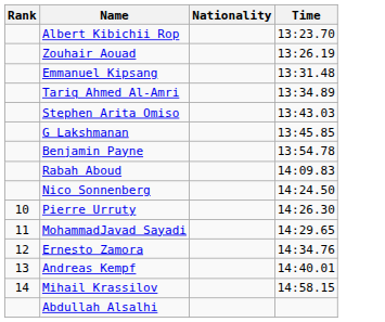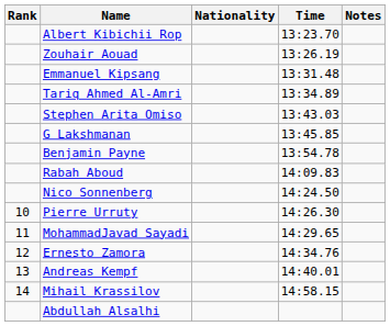+ column: Notes
